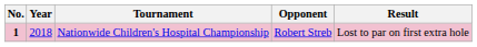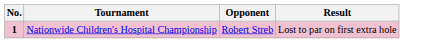- column: Year | 2018
